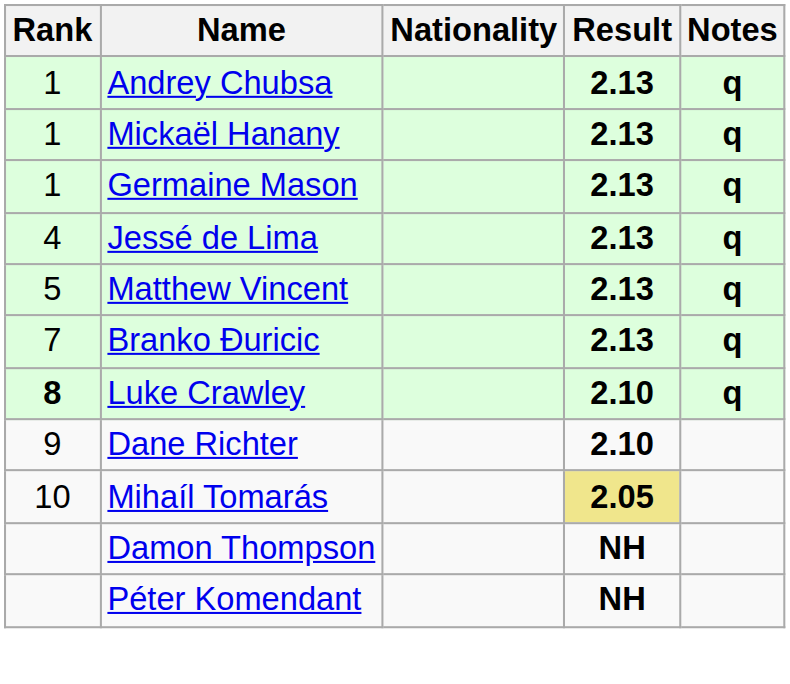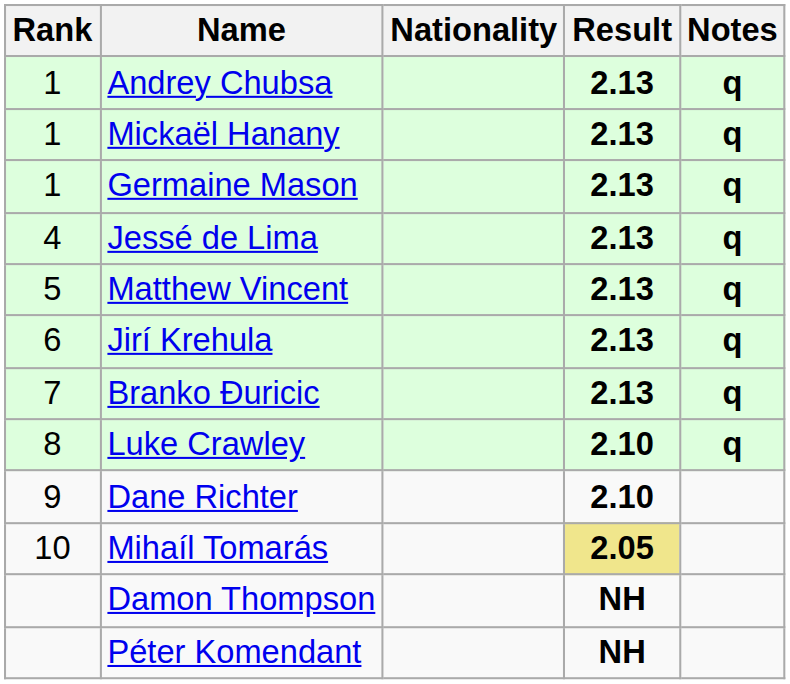+ row: 6 | Jirí Krehula | 2.13 | q
Luke Crawley | Rank: bold -> normal
